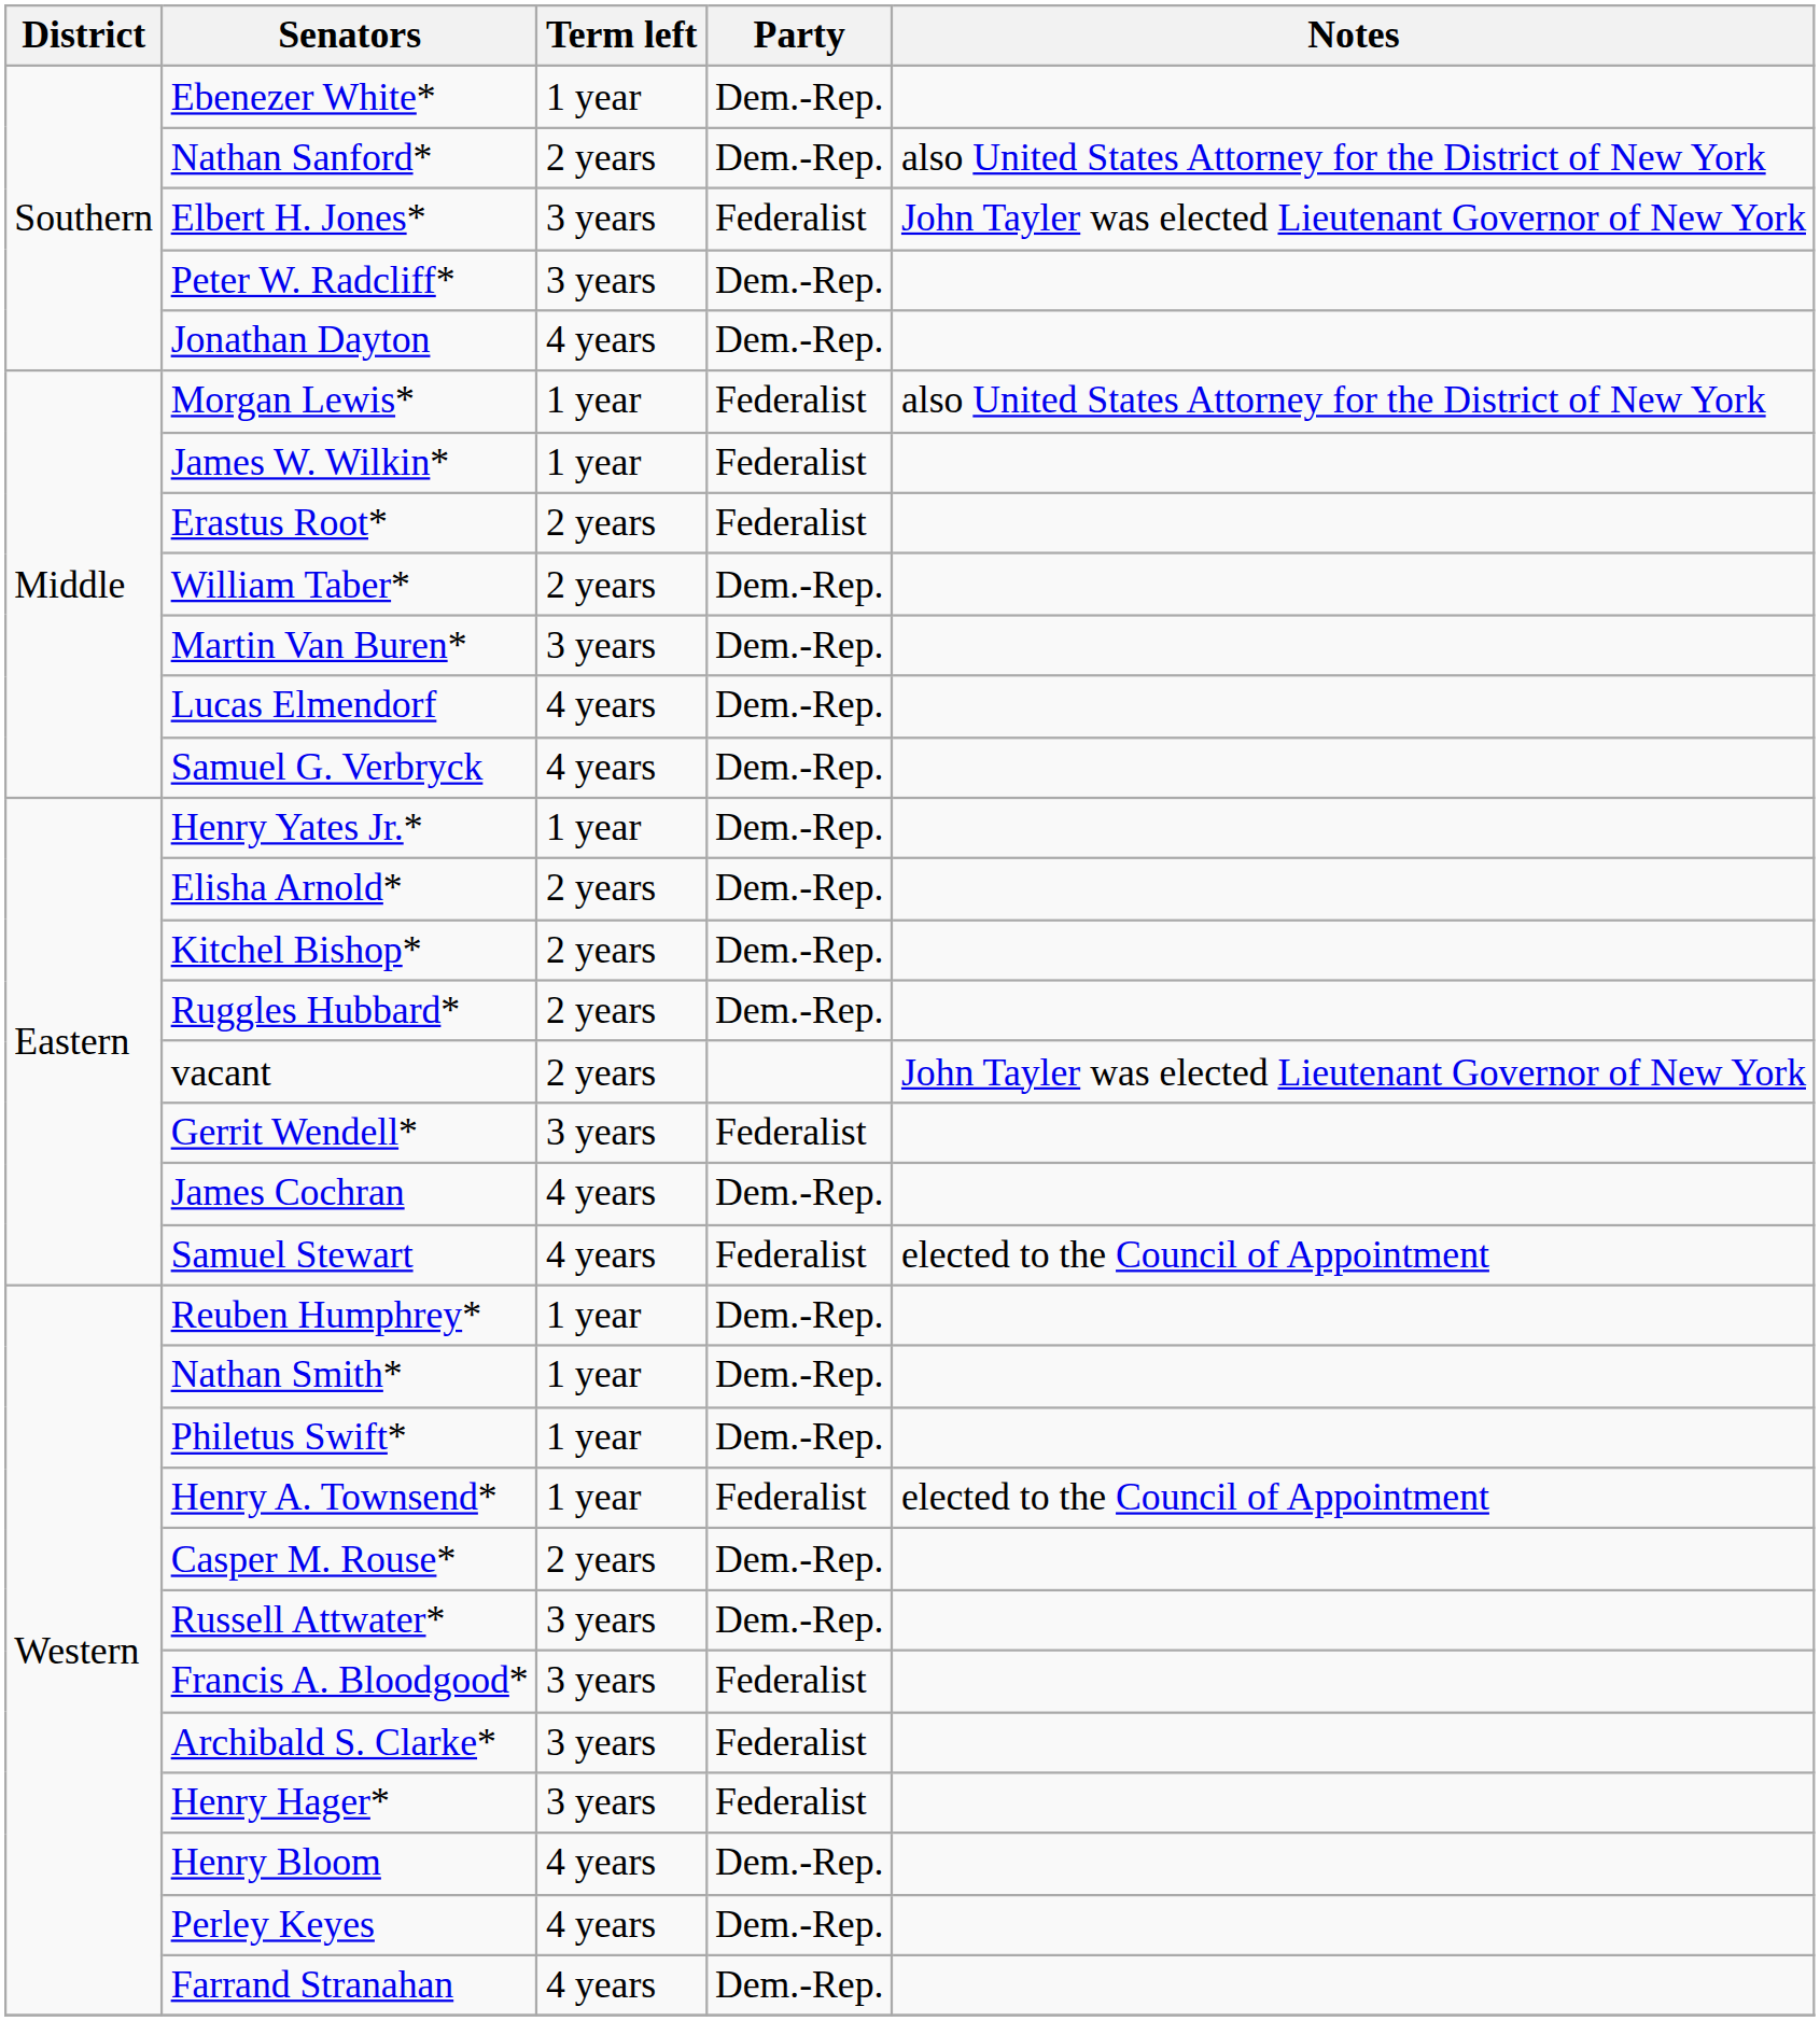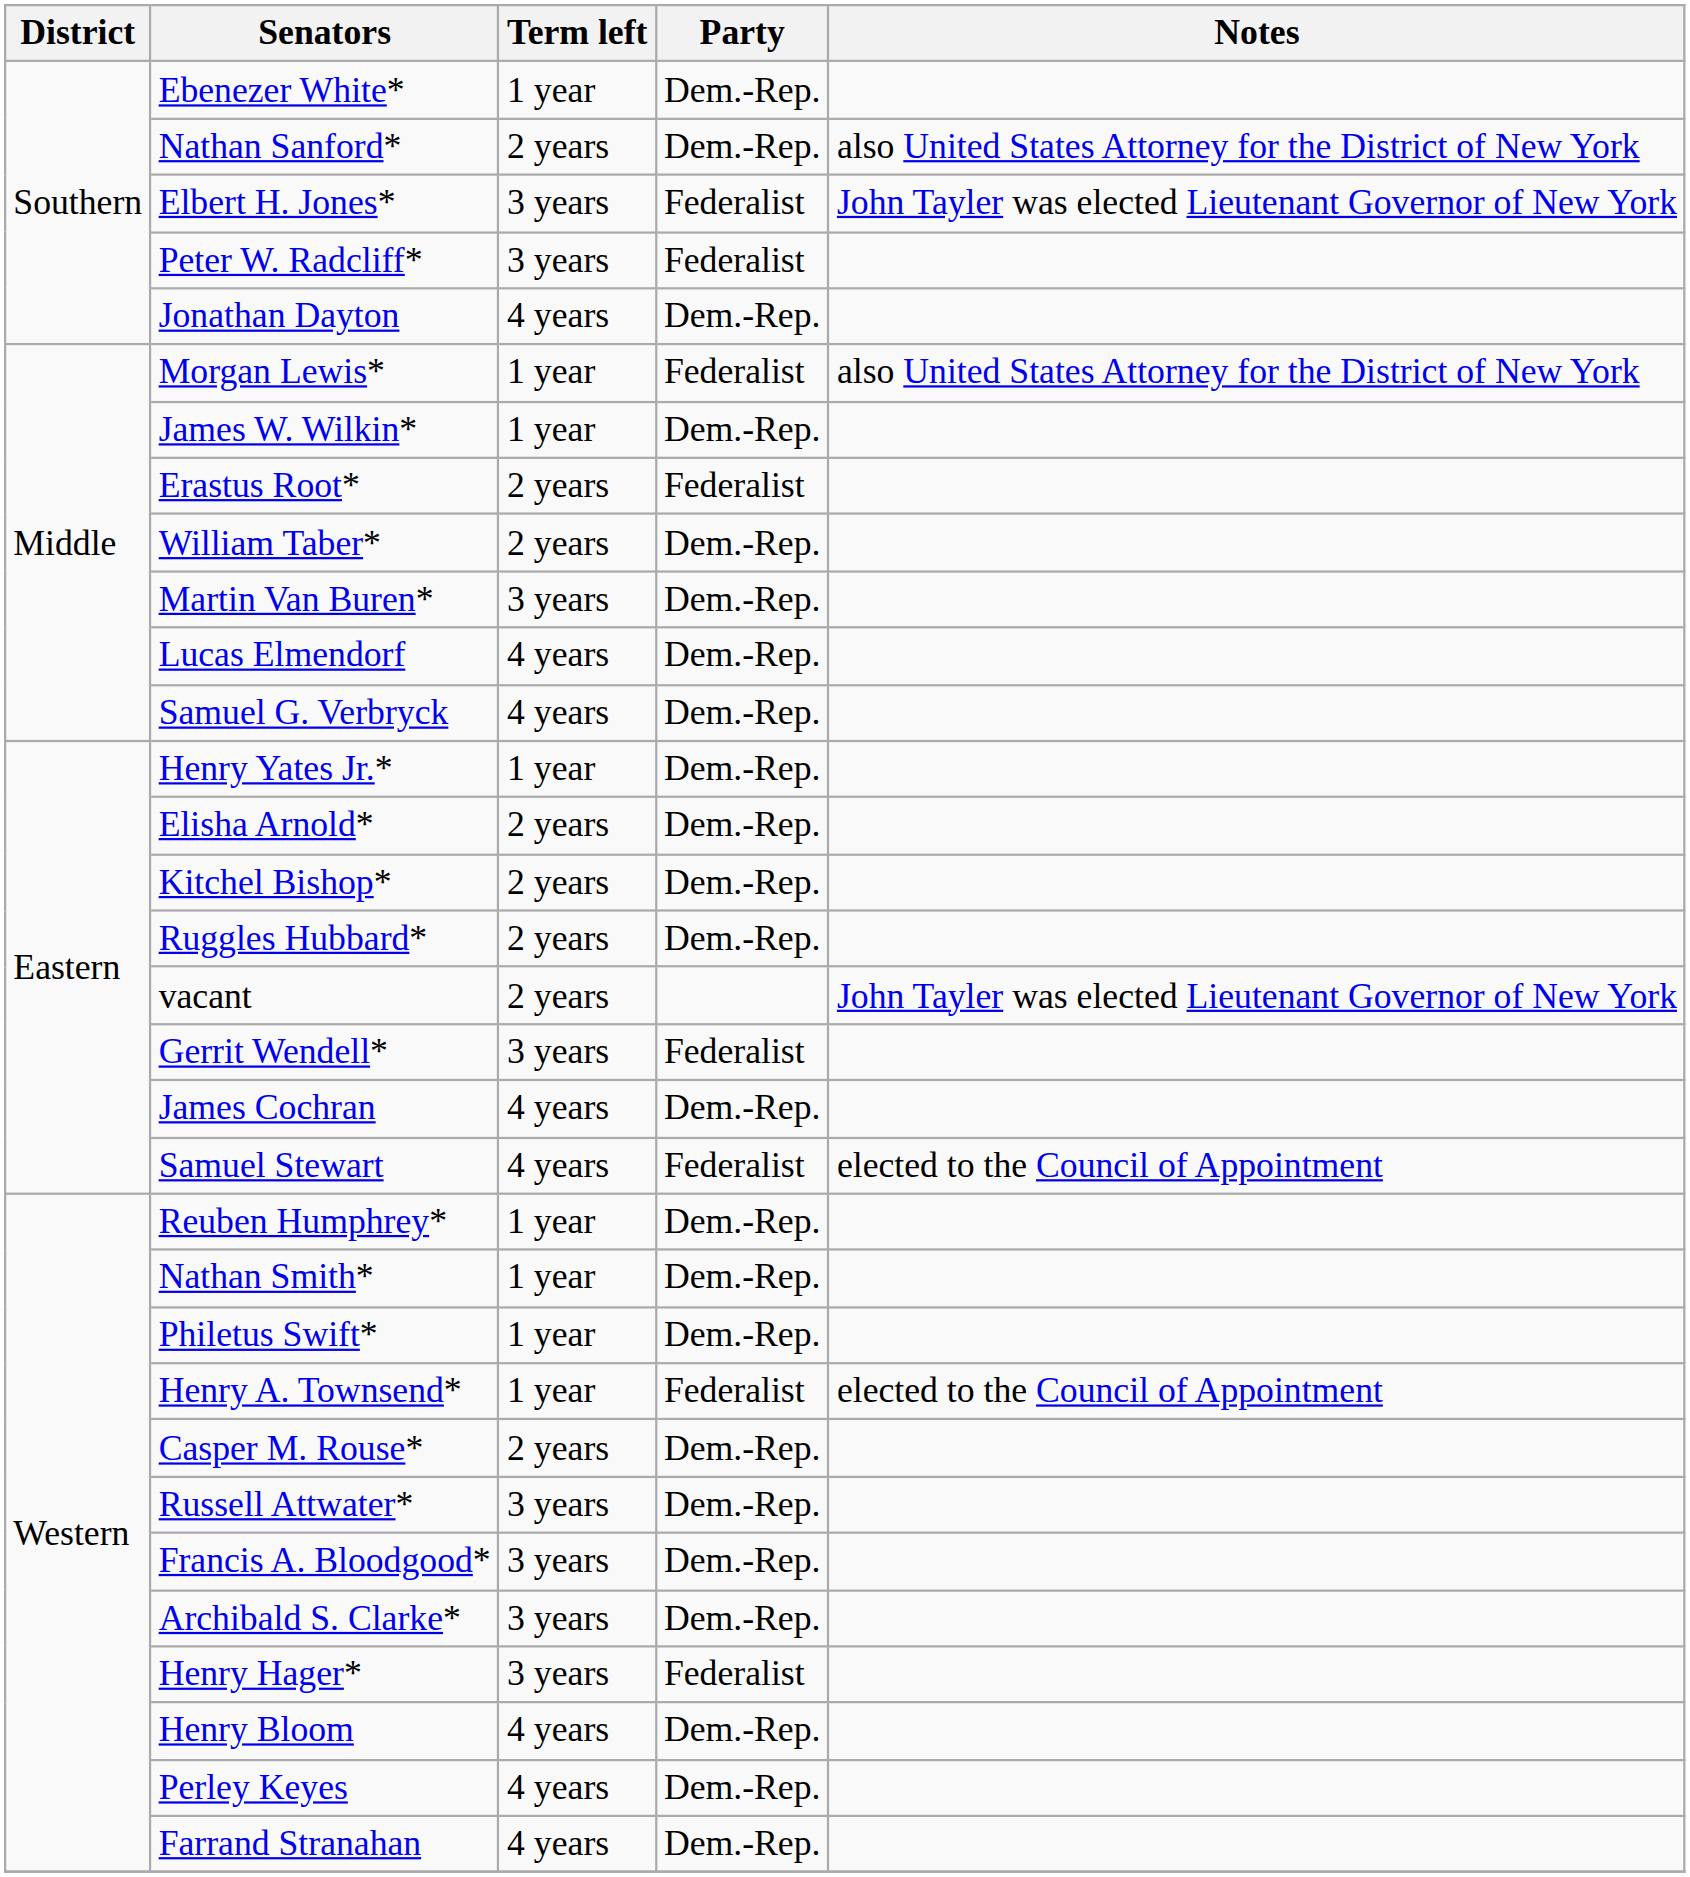Peter W. Radcliff* | Party: Dem.-Rep. -> Federalist
James W. Wilkin* | Party: Federalist -> Dem.-Rep.
Francis A. Bloodgood* | Party: Federalist -> Dem.-Rep.
Archibald S. Clarke* | Party: Federalist -> Dem.-Rep.
